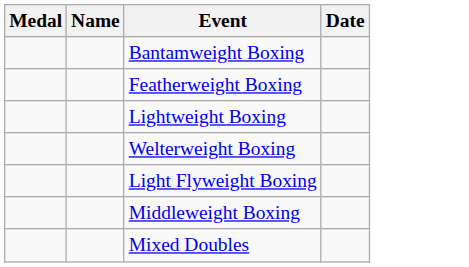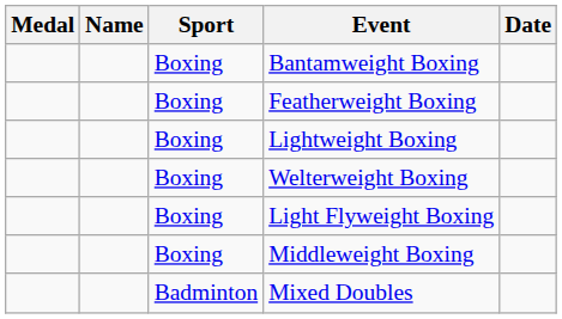+ column: Sport | Boxing | Boxing | Boxing | Boxing | Boxing | Boxing | Badminton
